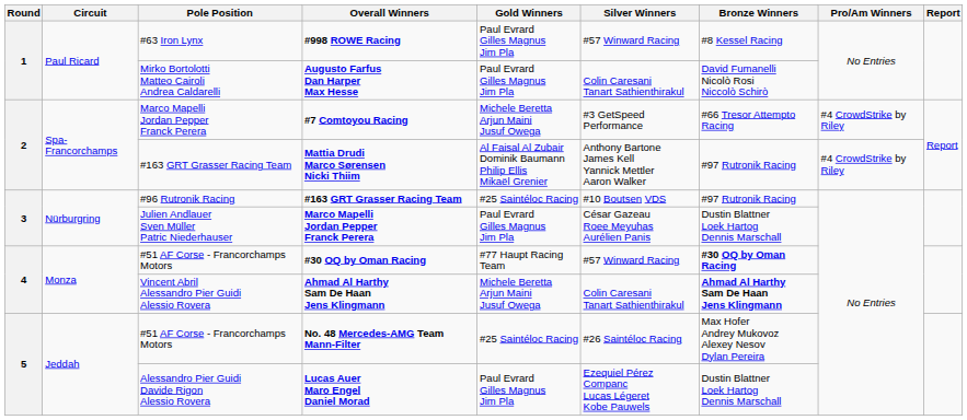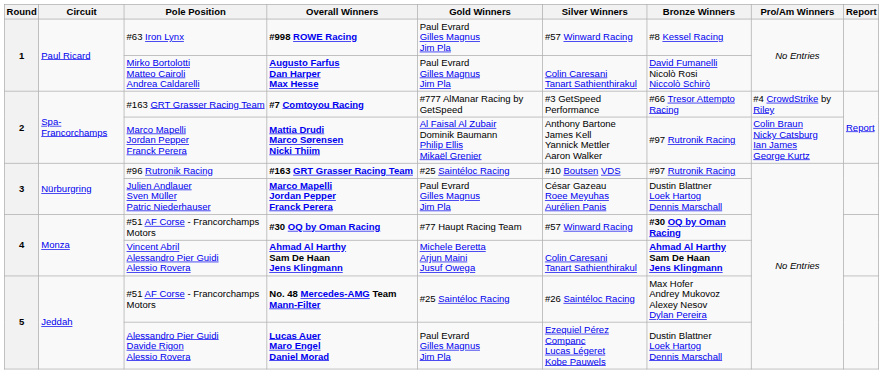#7 Comtoyou Racing | Pole Position: Marco Mapelli Jordan Pepper Franck Perera -> #163 GRT Grasser Racing Team
#7 Comtoyou Racing | Gold Winners: Michele Beretta Arjun Maini Jusuf Owega -> #777 AlManar Racing by GetSpeed
Mattia Drudi Marco Sørensen Nicki Thiim | Pole Position: #163 GRT Grasser Racing Team -> Marco Mapelli Jordan Pepper Franck Perera
Mattia Drudi Marco Sørensen Nicki Thiim | Pro/Am Winners: #4 CrowdStrike by Riley -> Colin Braun Nicky Catsburg Ian James George Kurtz
